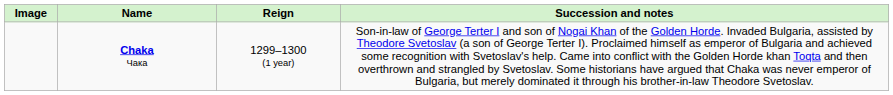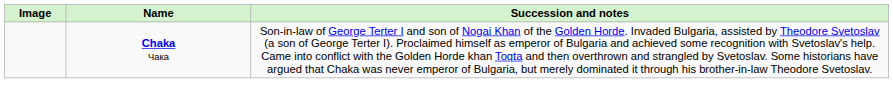- column: Reign | 1299–1300 (1 year)
